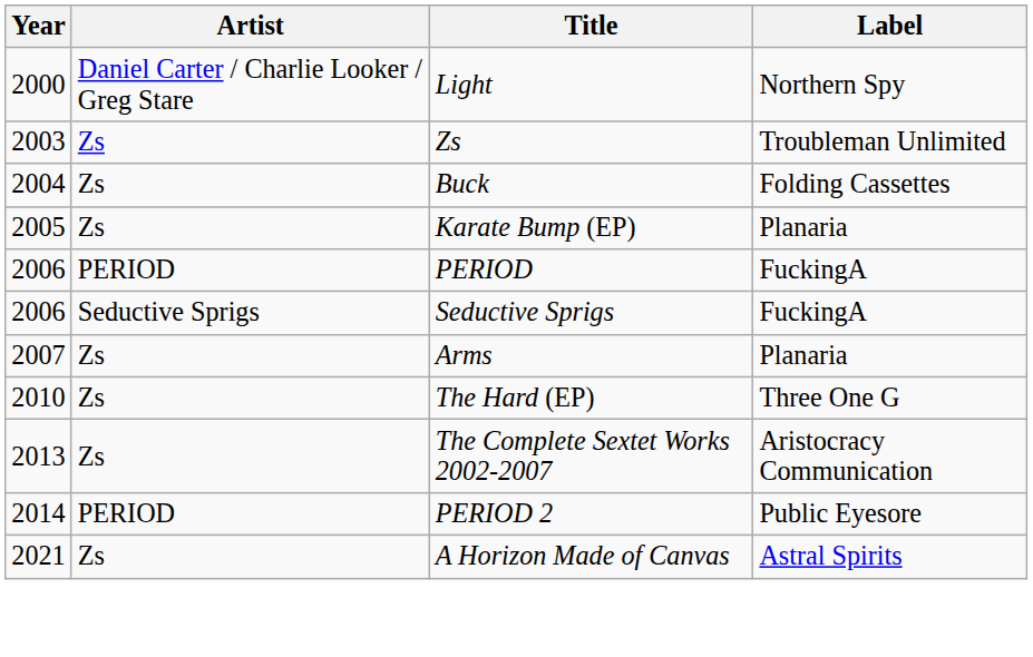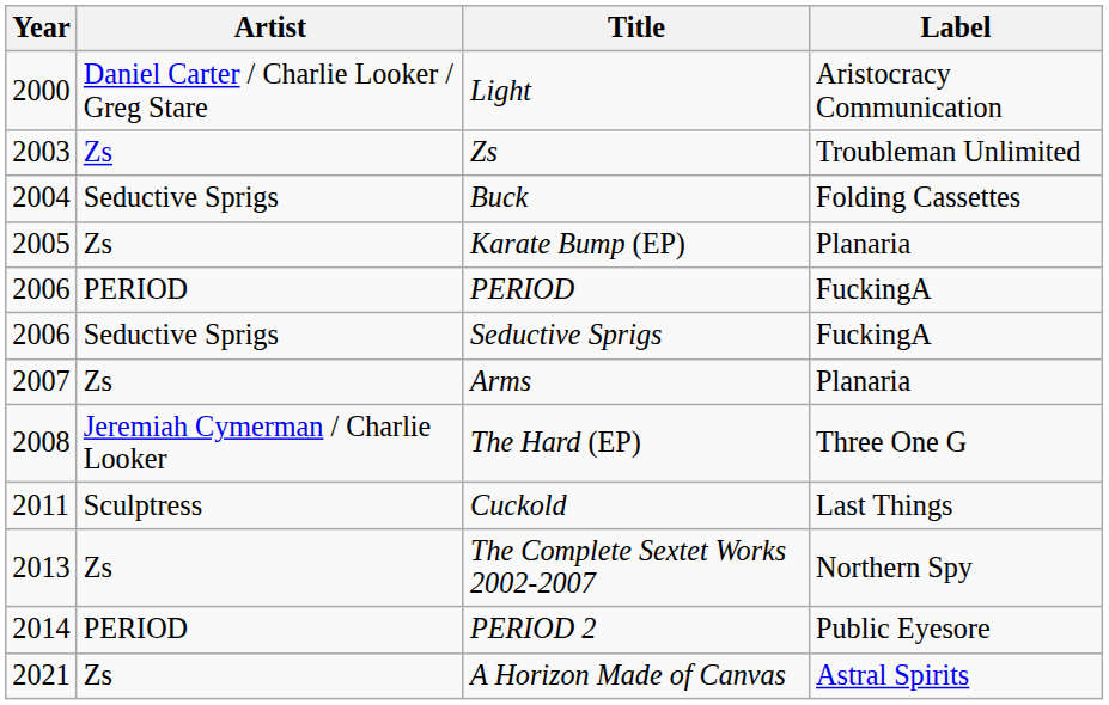Light | Label: Northern Spy -> Aristocracy Communication
Buck | Artist: Zs -> Seductive Sprigs
The Hard (EP) | Year: 2010 -> 2008
The Hard (EP) | Artist: Zs -> Jeremiah Cymerman / Charlie Looker
+ row: 2011 | Sculptress | Cuckold | Last Things
The Complete Sextet Works 2002-2007 | Label: Aristocracy Communication -> Northern Spy
